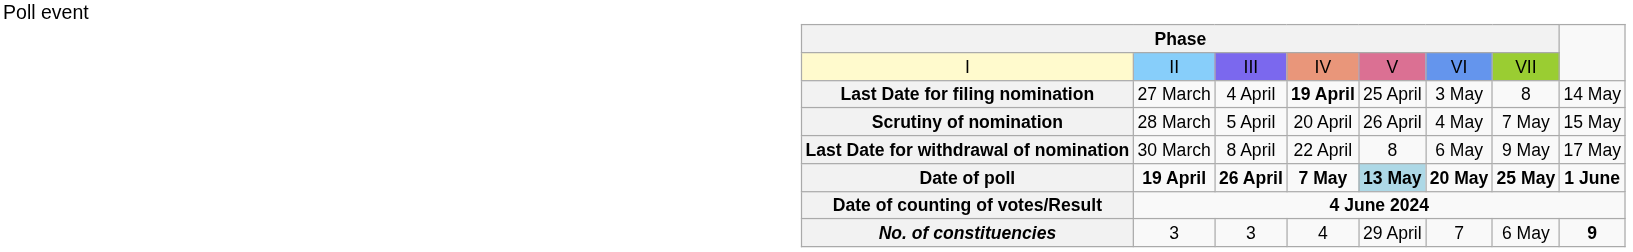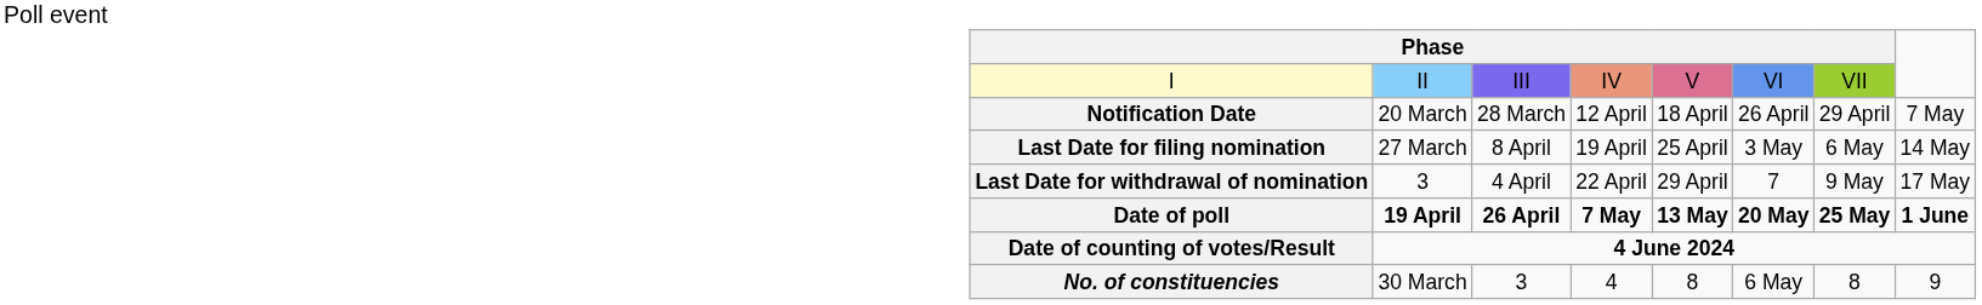+ row: Notification Date | 20 March | 28 March | 12 April | 18 April | 26 April | 29 April | 7 May
Last Date for filing nomination | column 3: 4 April -> 8 April
Last Date for filing nomination | column 4: bold -> normal
Last Date for filing nomination | column 7: 8 -> 6 May
- row: Scrutiny of nomination | 28 March | 5 April | 20 April | 26 April | 4 May | 7 May | 15 May
Last Date for withdrawal of nomination | column 2: 30 March -> 3
Last Date for withdrawal of nomination | column 3: 8 April -> 4 April
Last Date for withdrawal of nomination | column 5: 8 -> 29 April
Last Date for withdrawal of nomination | column 6: 6 May -> 7
Date of poll | column 5: lightblue background -> no background
No. of constituencies | column 2: 3 -> 30 March
No. of constituencies | column 5: 29 April -> 8
No. of constituencies | column 6: 7 -> 6 May
No. of constituencies | column 7: 6 May -> 8
No. of constituencies | column 8: bold -> normal
